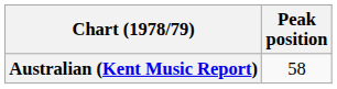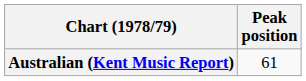Australian (Kent Music Report) | Peak position: 58 -> 61
